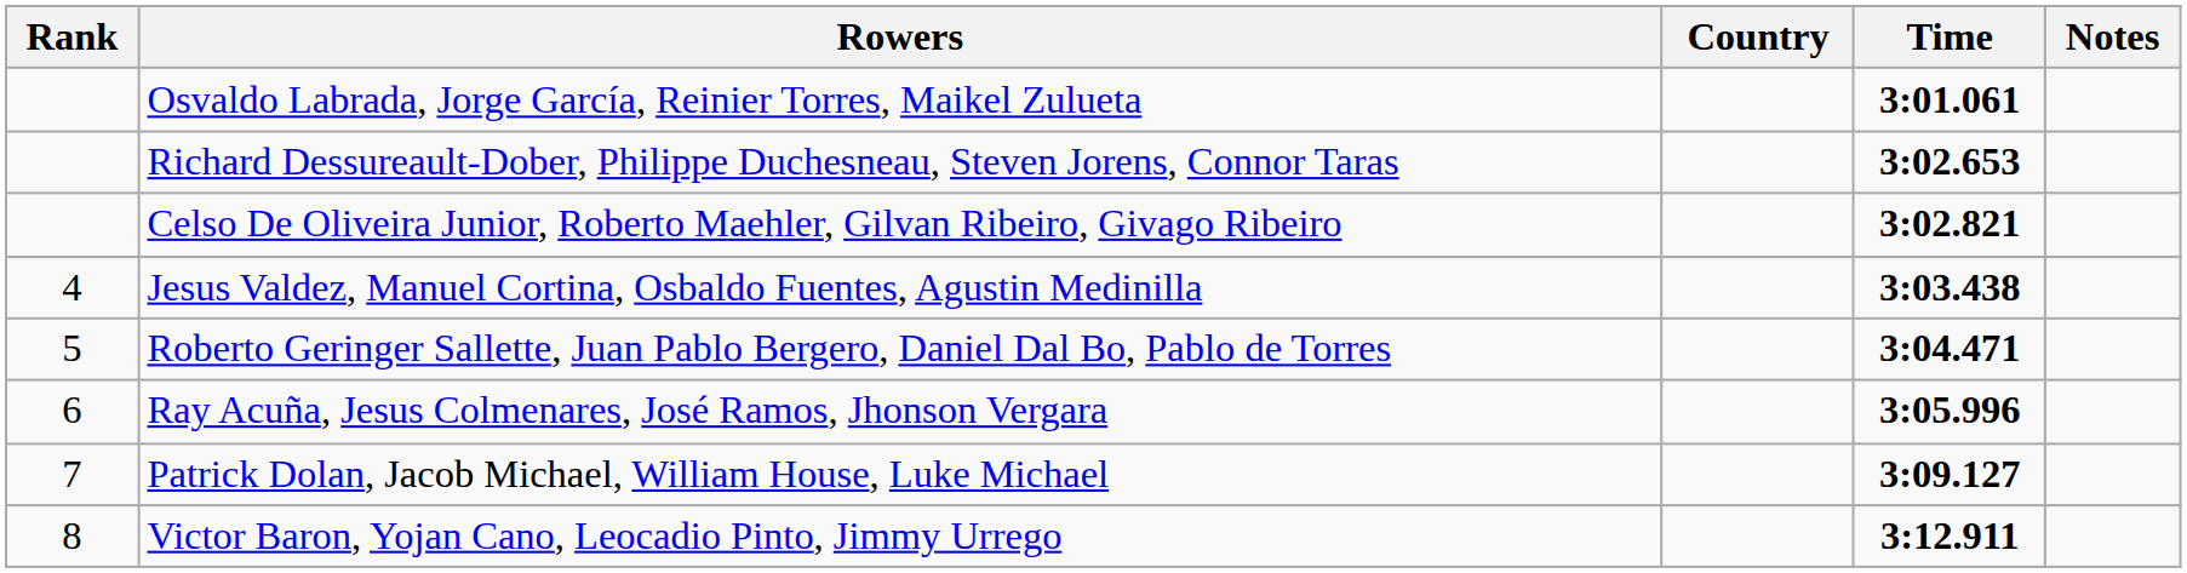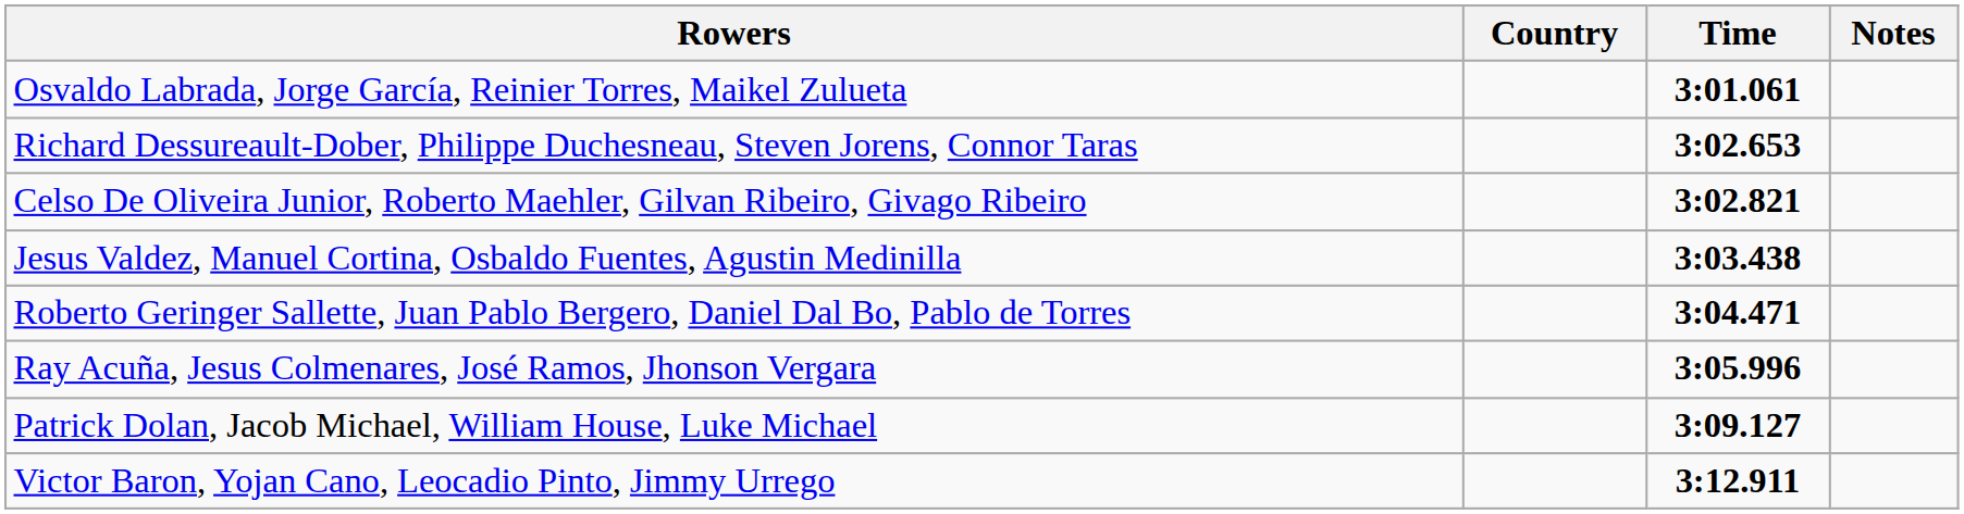- column: Rank | 4 | 5 | 6 | 7 | 8
